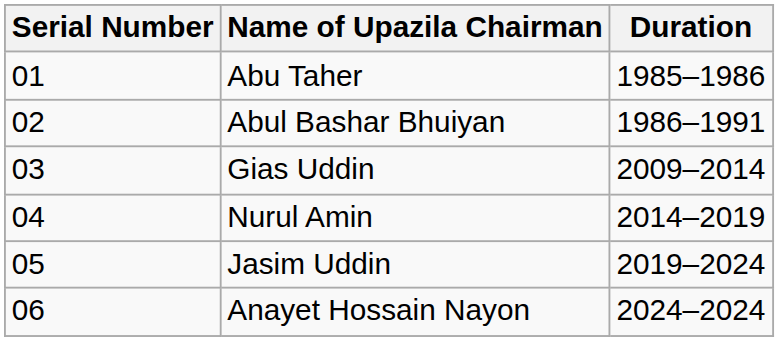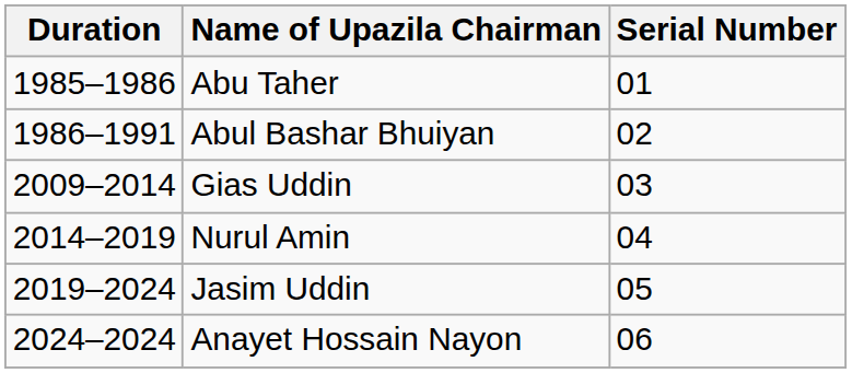columns swapped: Serial Number <-> Duration
